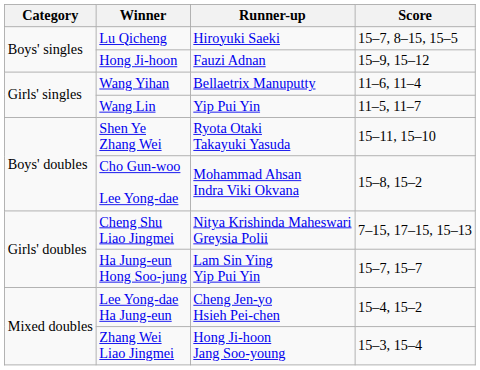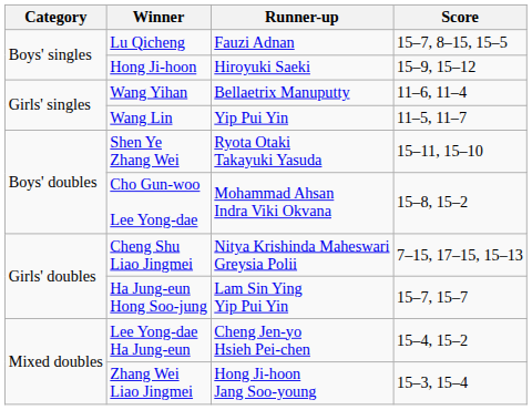Lu Qicheng | Runner-up: Hiroyuki Saeki -> Fauzi Adnan
Hong Ji-hoon | Runner-up: Fauzi Adnan -> Hiroyuki Saeki
